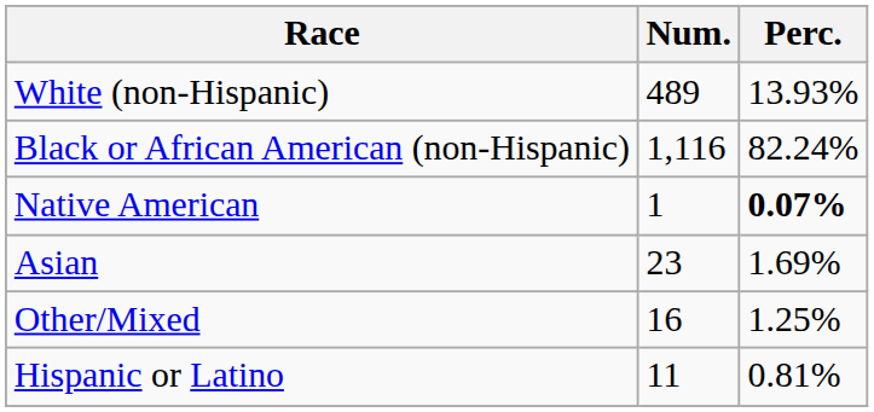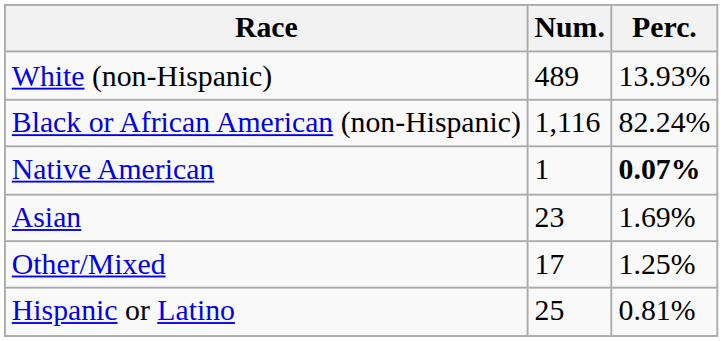Other/Mixed | Num.: 16 -> 17
Hispanic or Latino | Num.: 11 -> 25
